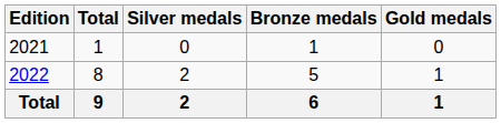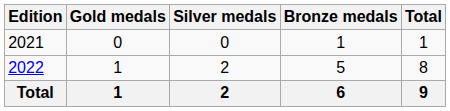columns swapped: Gold medals <-> Total
